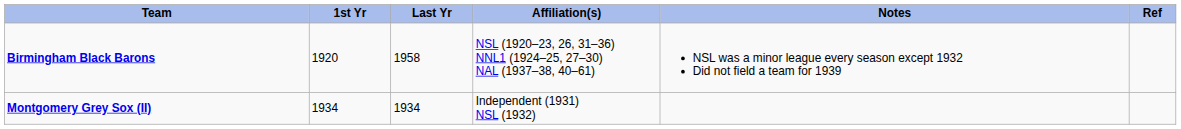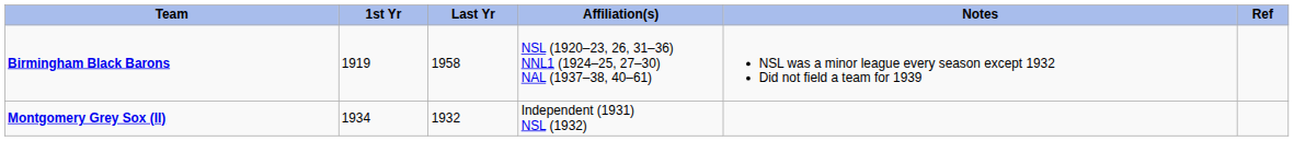Birmingham Black Barons | 1st Yr: 1920 -> 1919
Montgomery Grey Sox (II) | Last Yr: 1934 -> 1932
